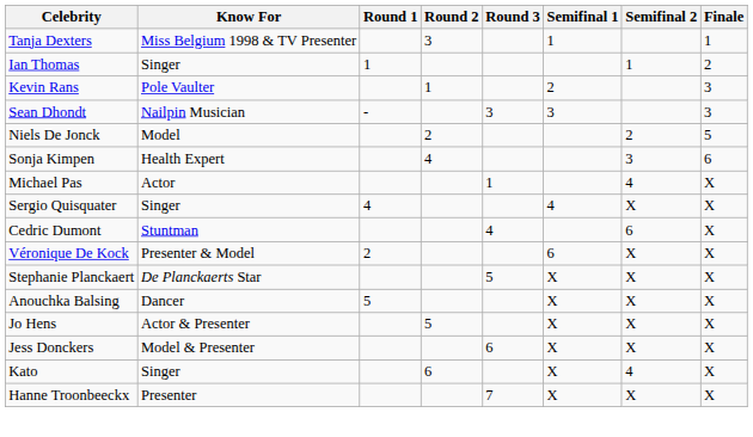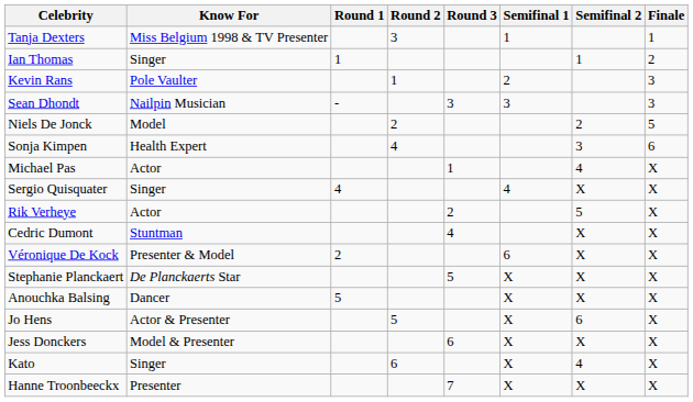+ row: Rik Verheye | Actor | 2 | 5 | X
Cedric Dumont | Semifinal 2: 6 -> X
Jo Hens | Semifinal 2: X -> 6
